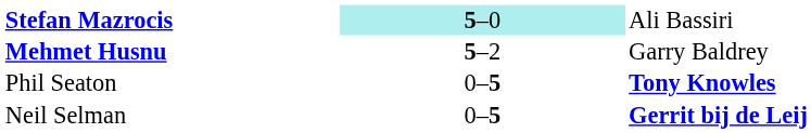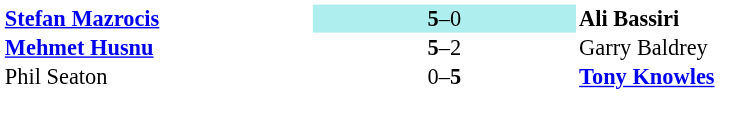Stefan Mazrocis | column 3: normal -> bold
- row: Neil Selman | 0–5 | Gerrit bij de Leij
